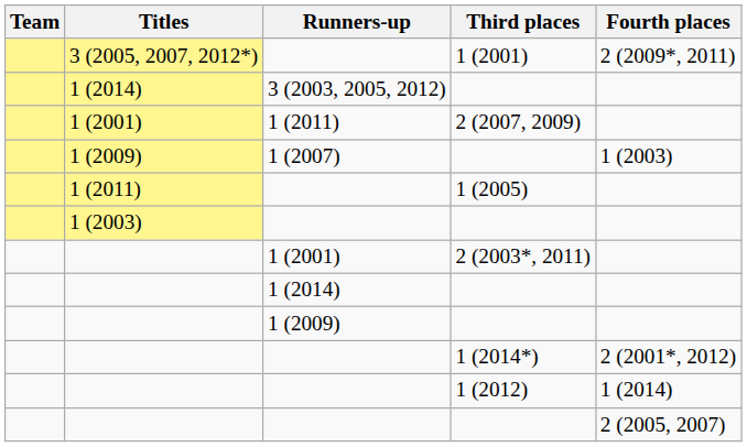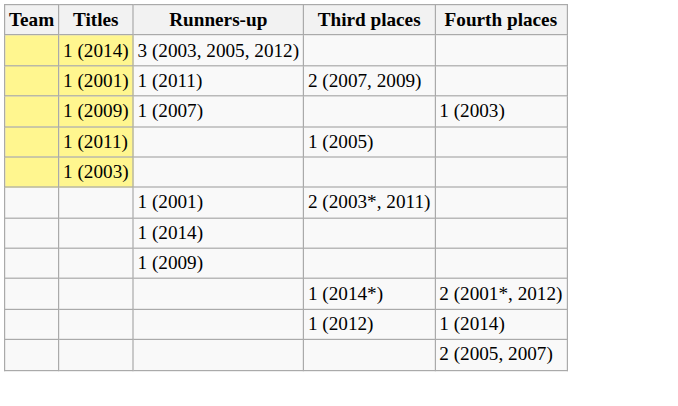- row: 3 (2005, 2007, 2012*) | 1 (2001) | 2 (2009*, 2011)
